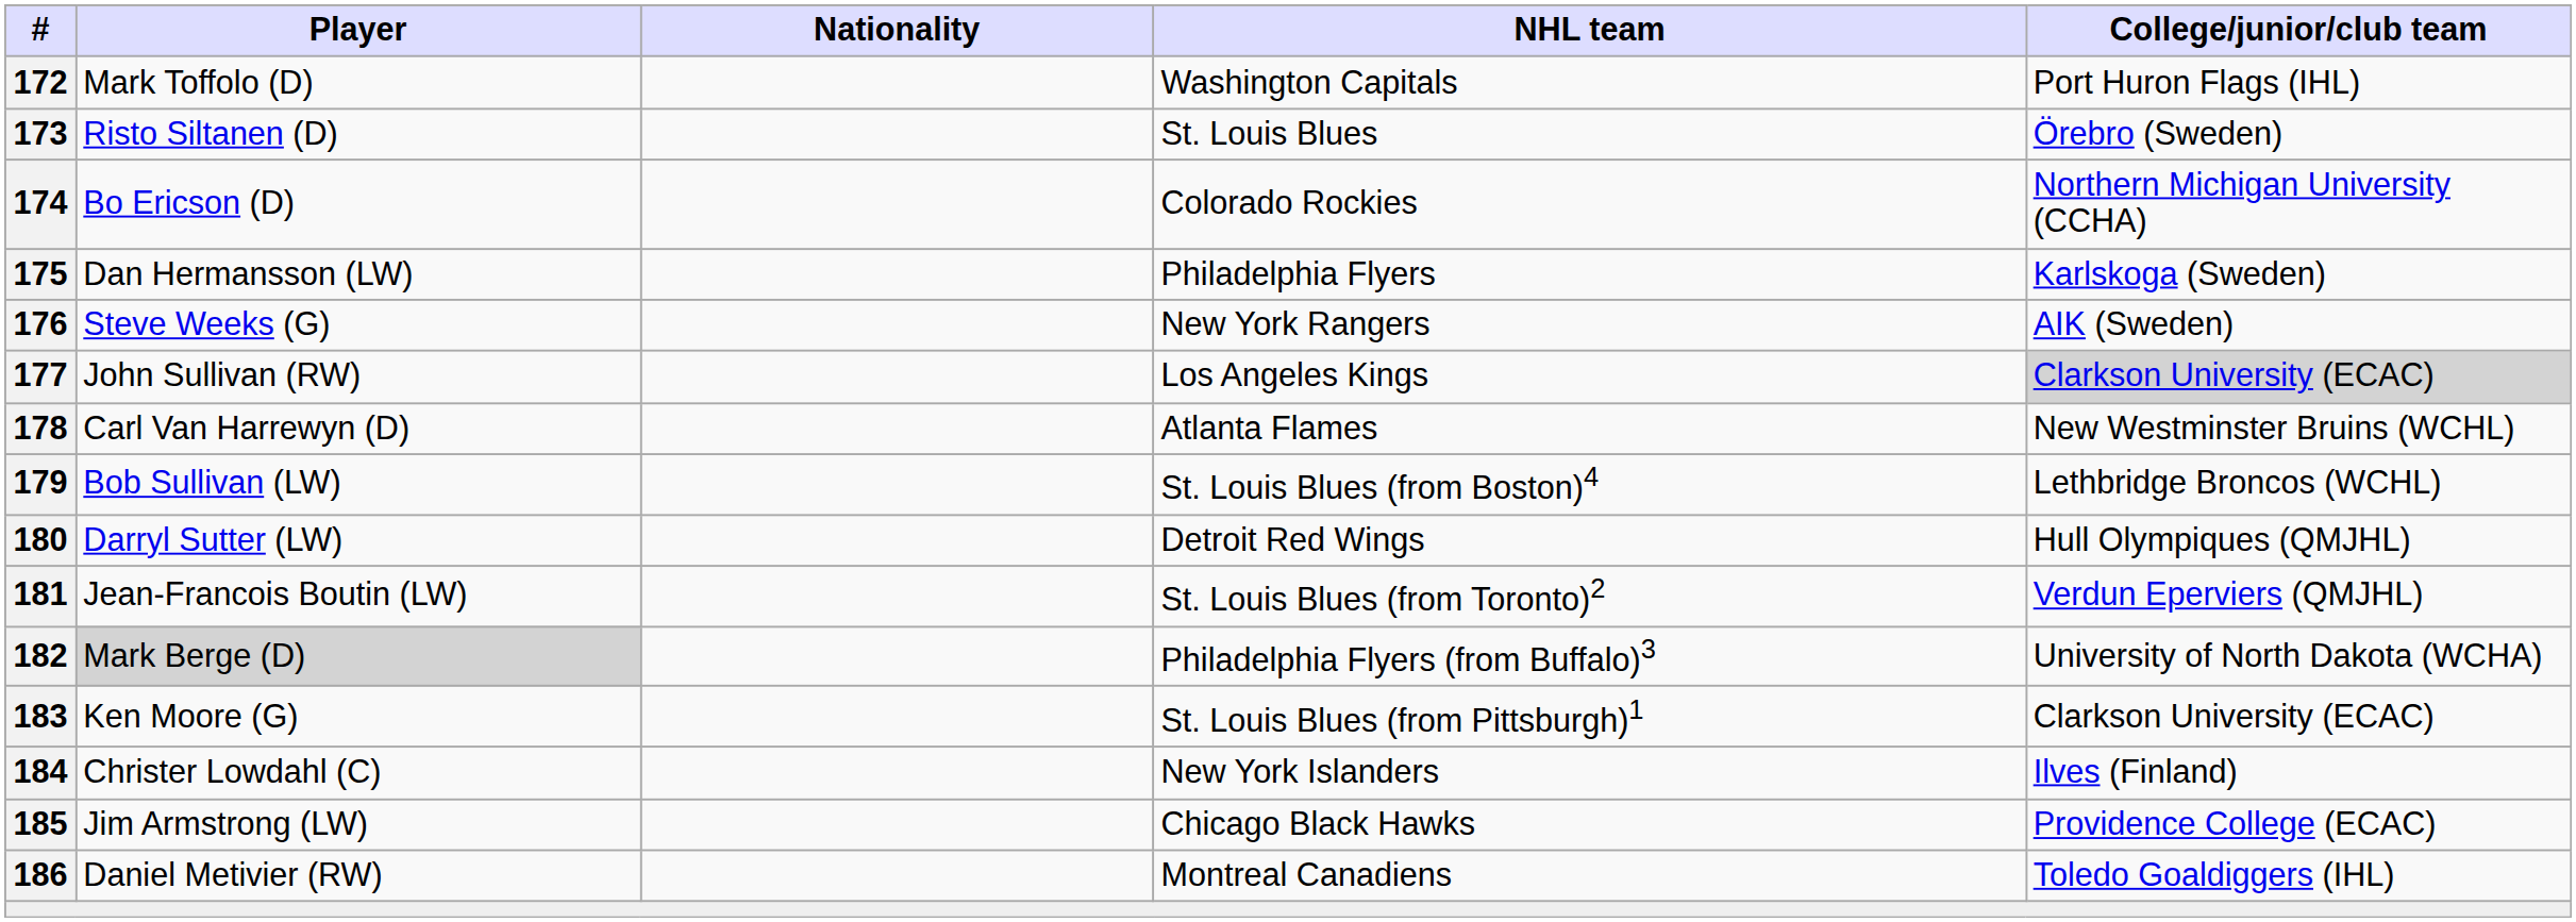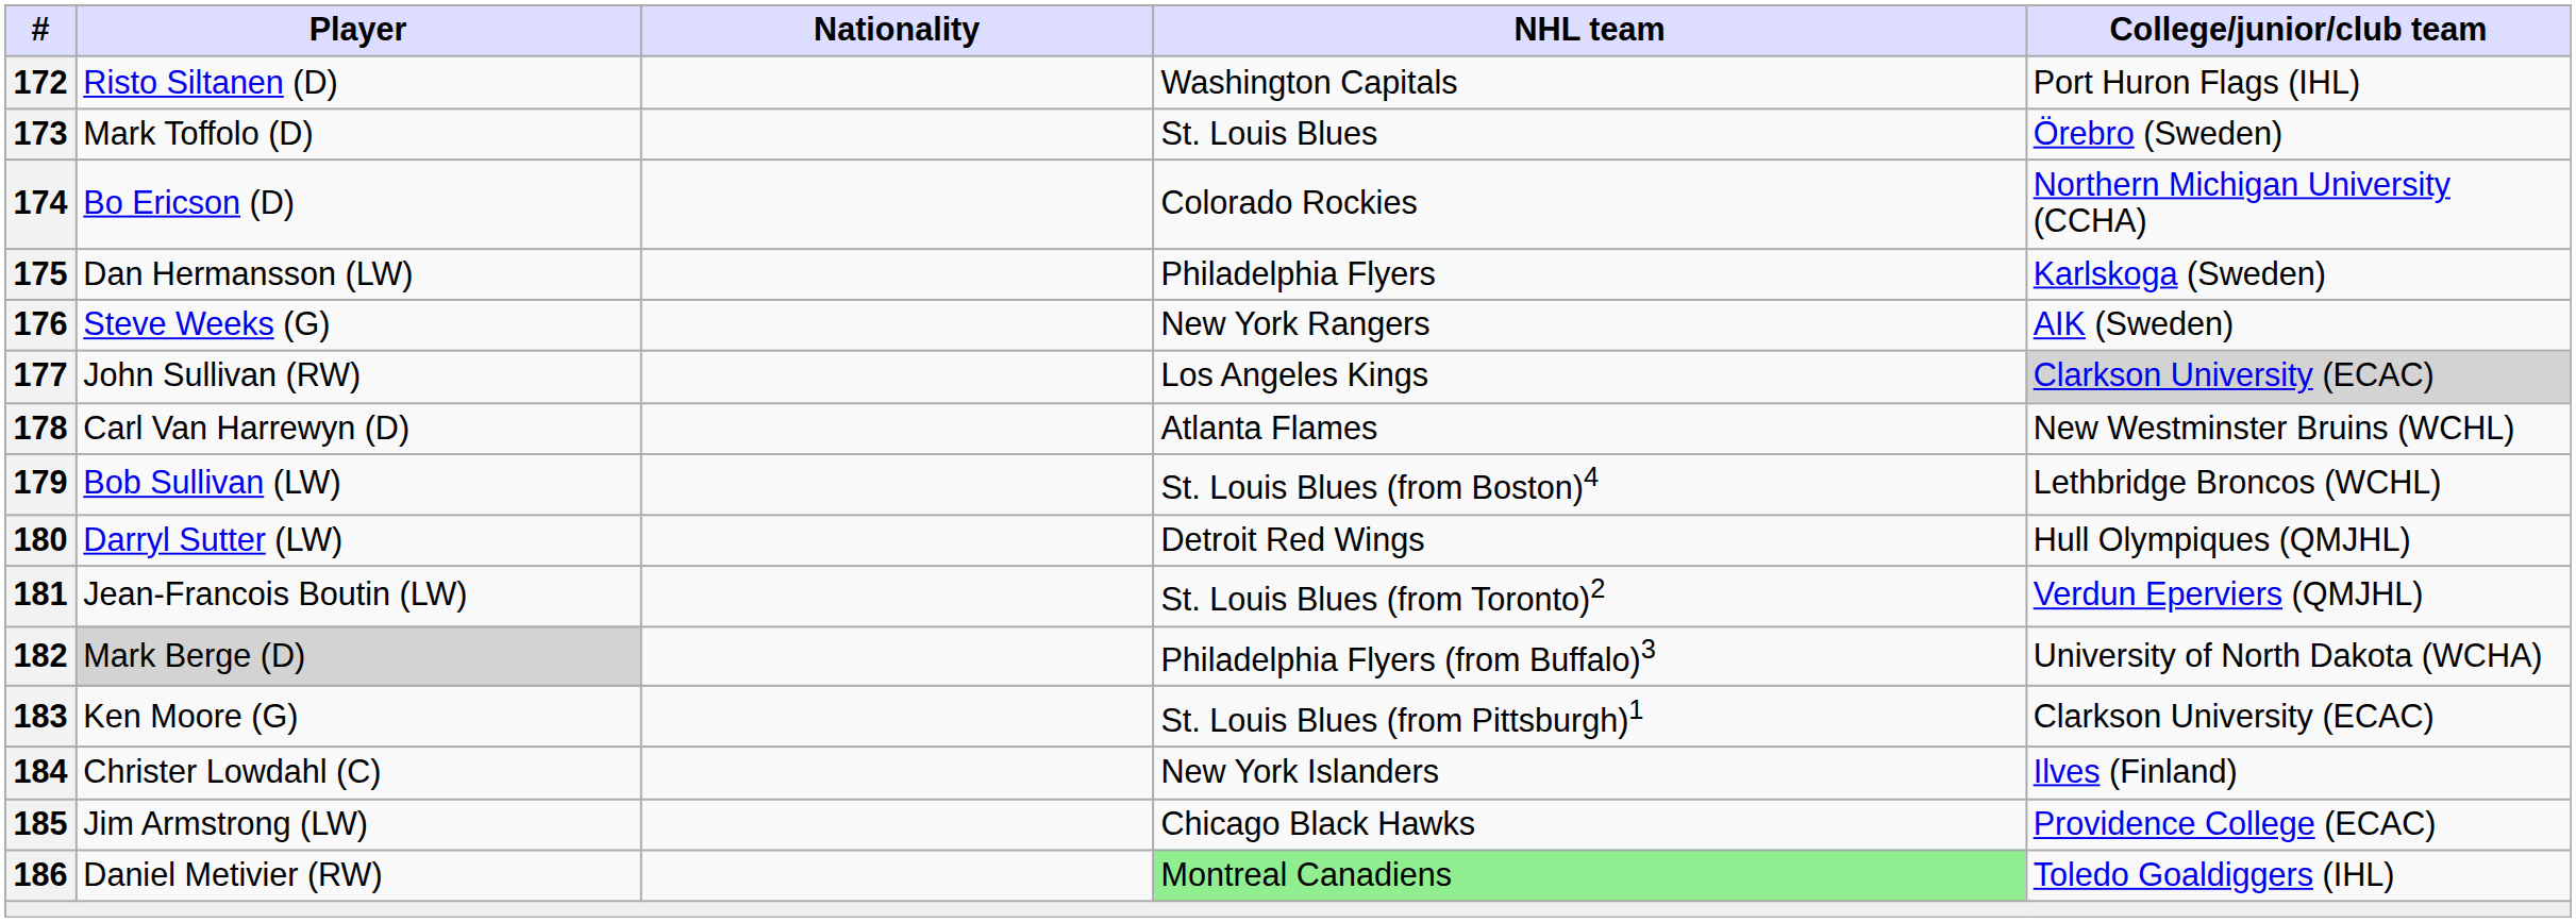172 | Player: Mark Toffolo (D) -> Risto Siltanen (D)
173 | Player: Risto Siltanen (D) -> Mark Toffolo (D)
186 | NHL team: no background -> lightgreen background
